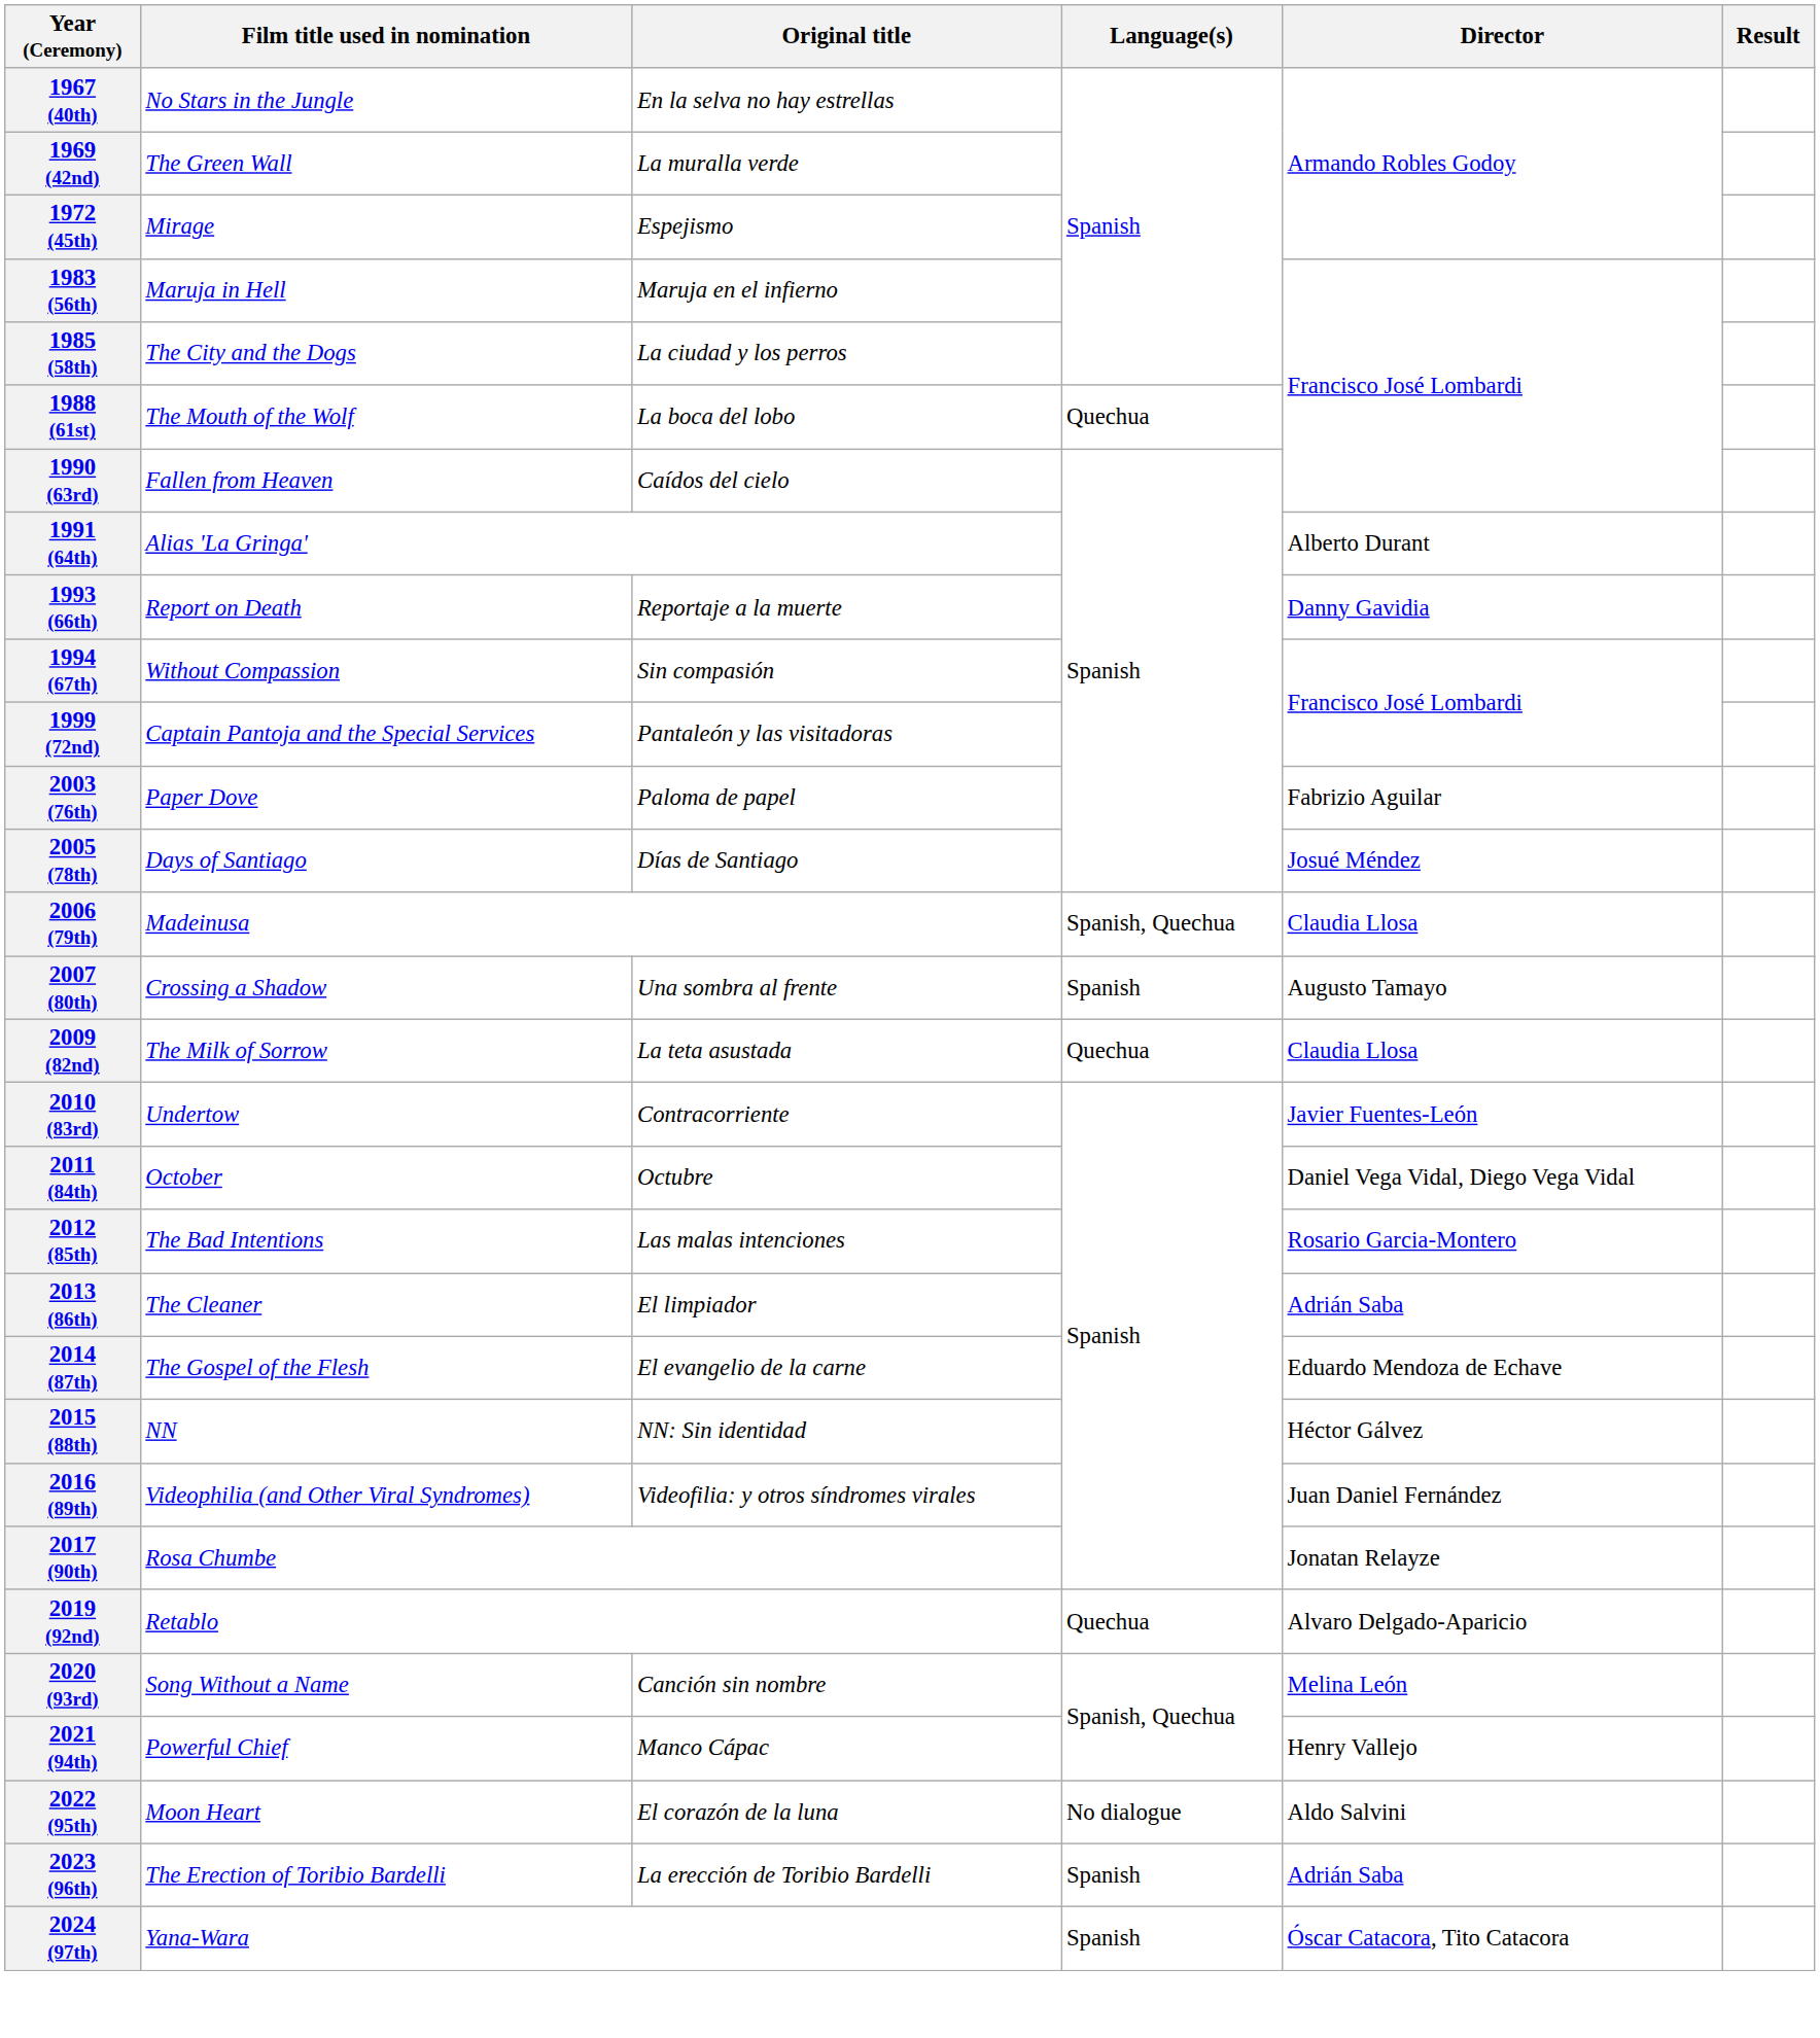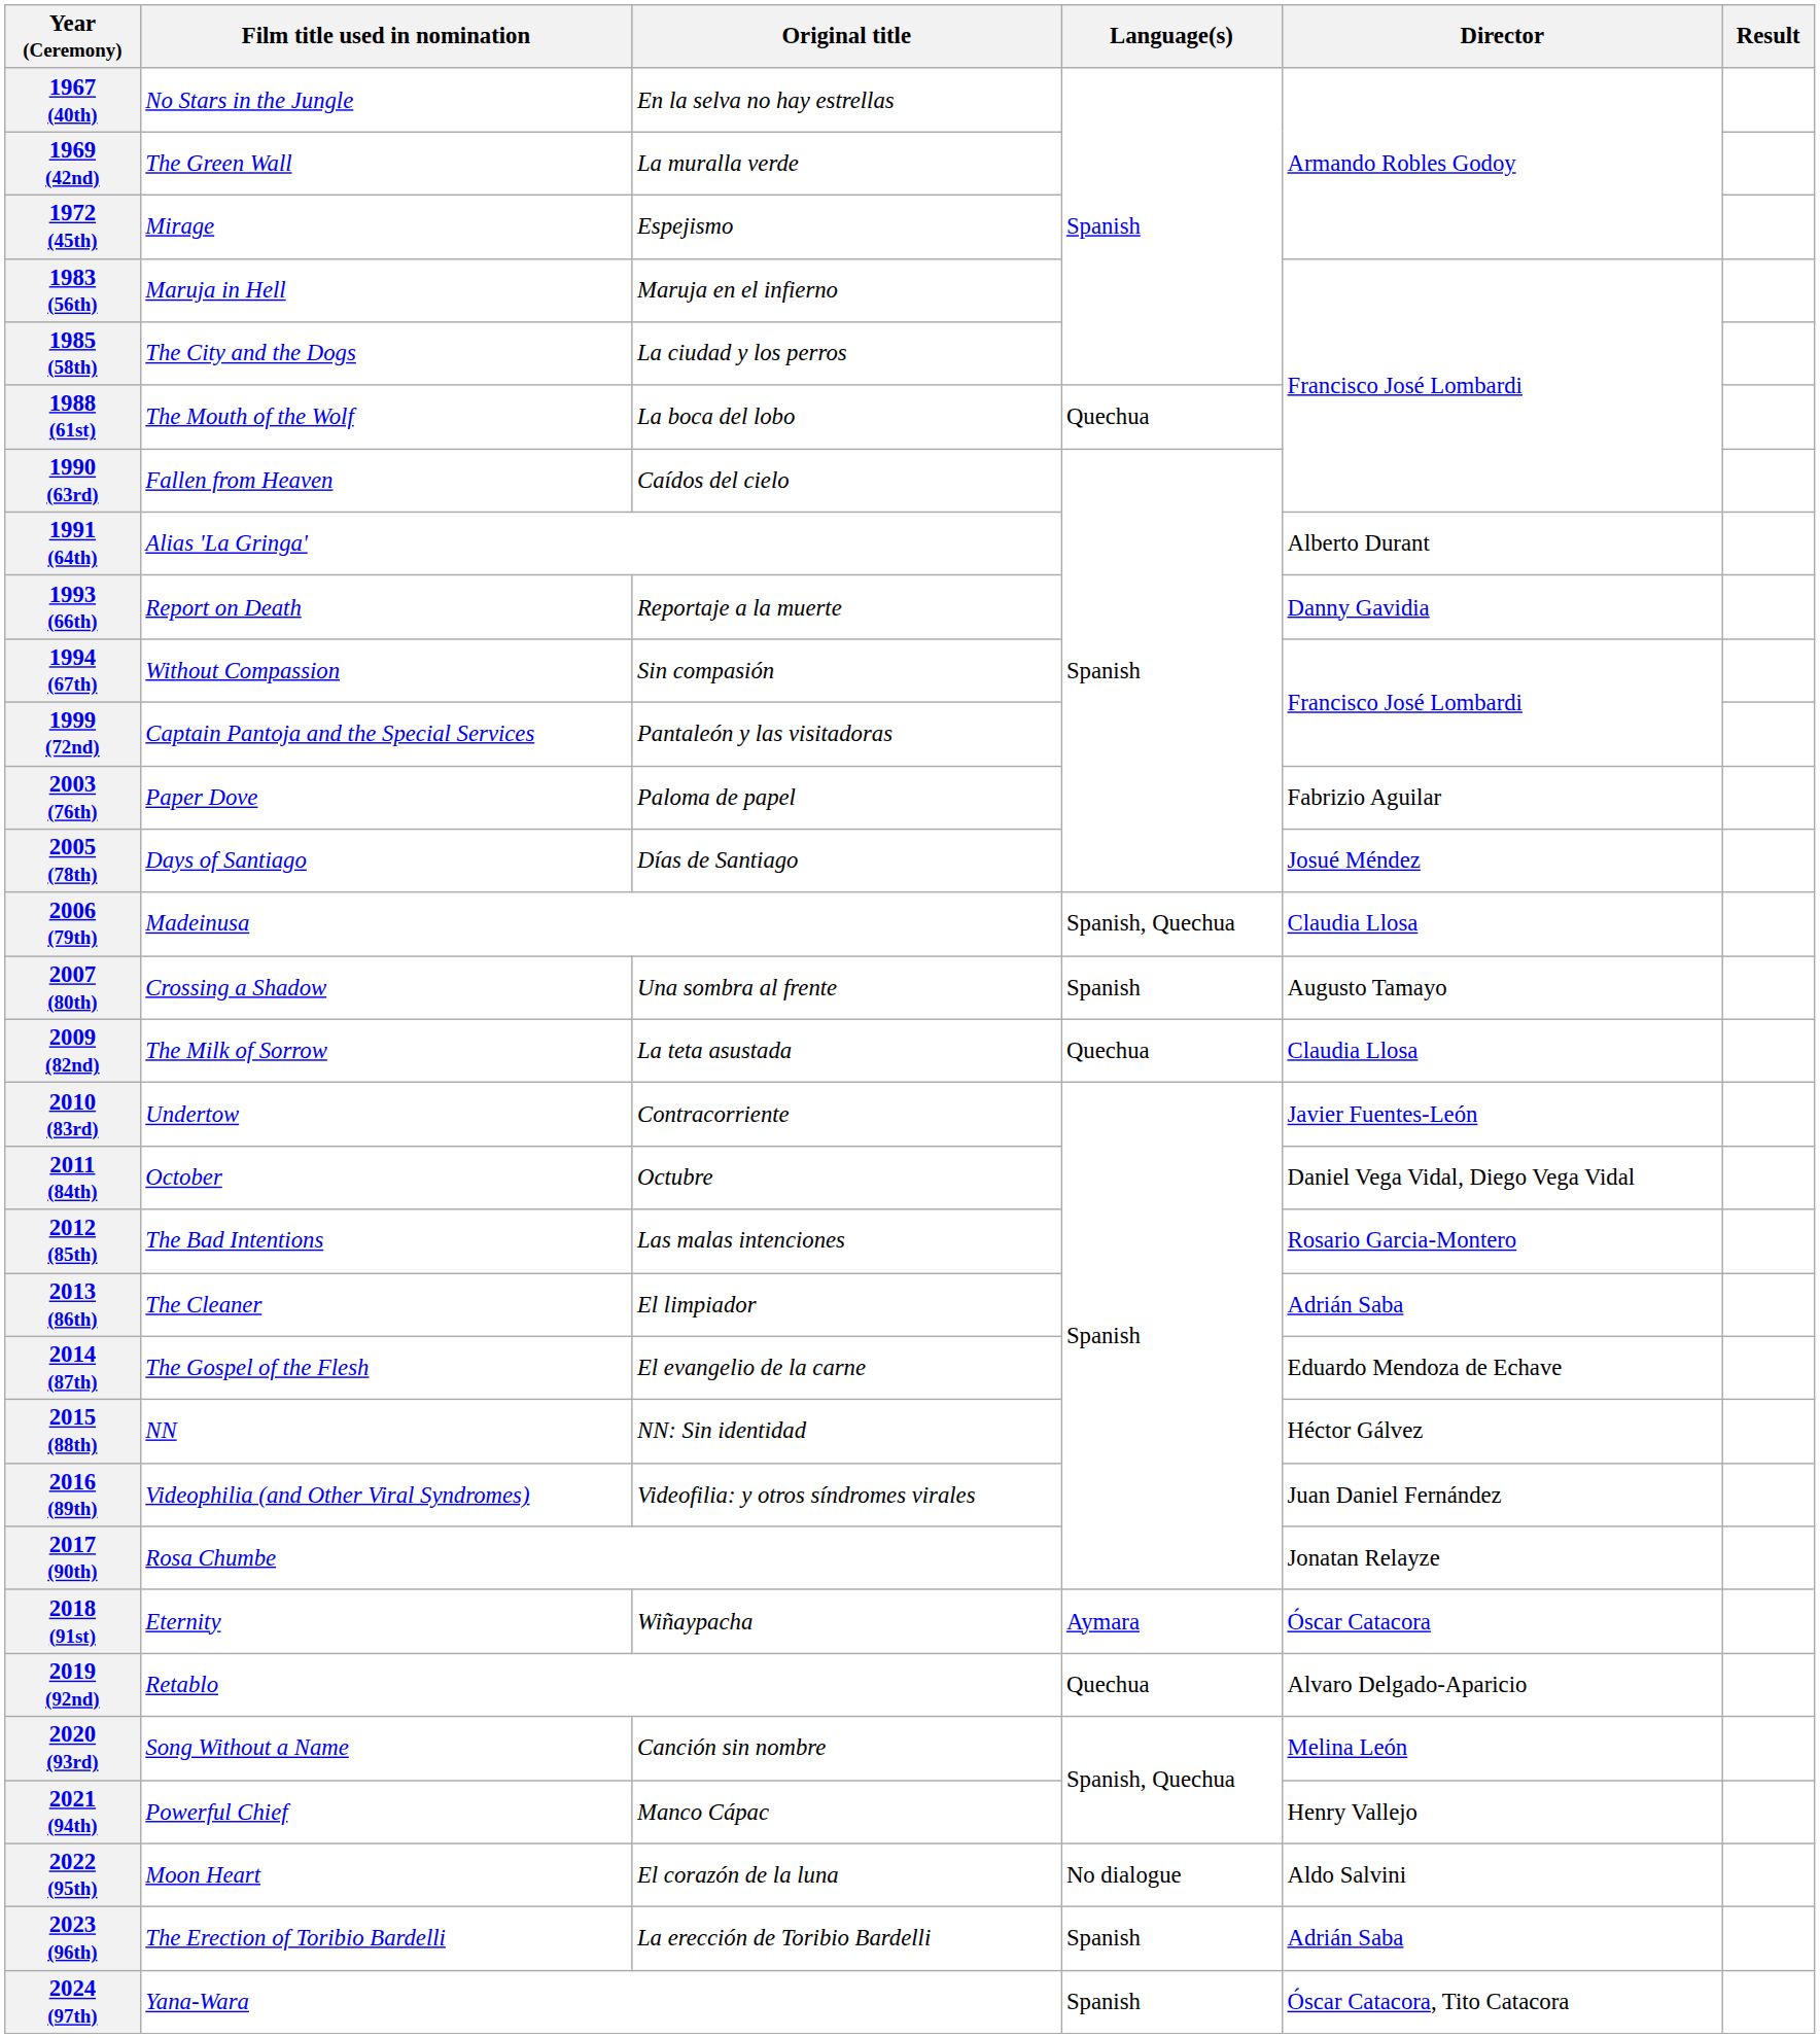+ row: 2018 (91st) | Eternity | Wiñaypacha | Aymara | Óscar Catacora
